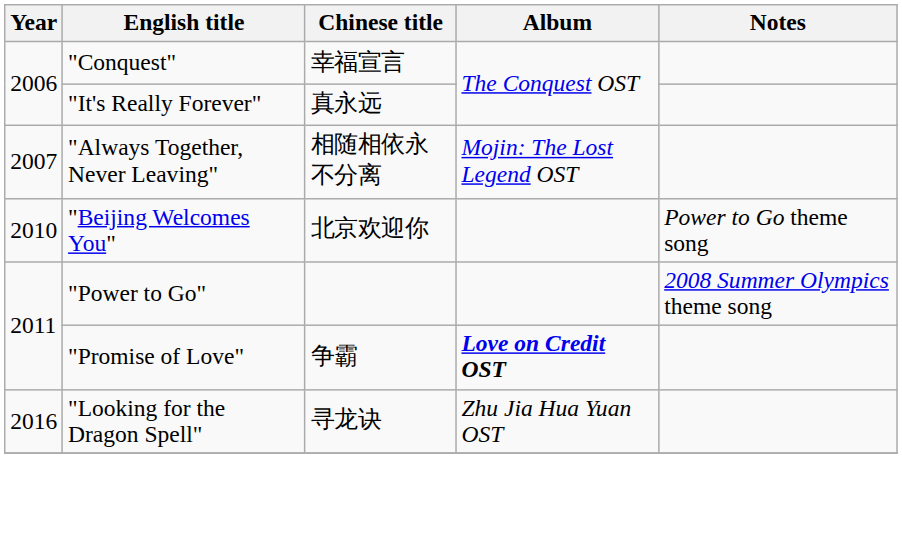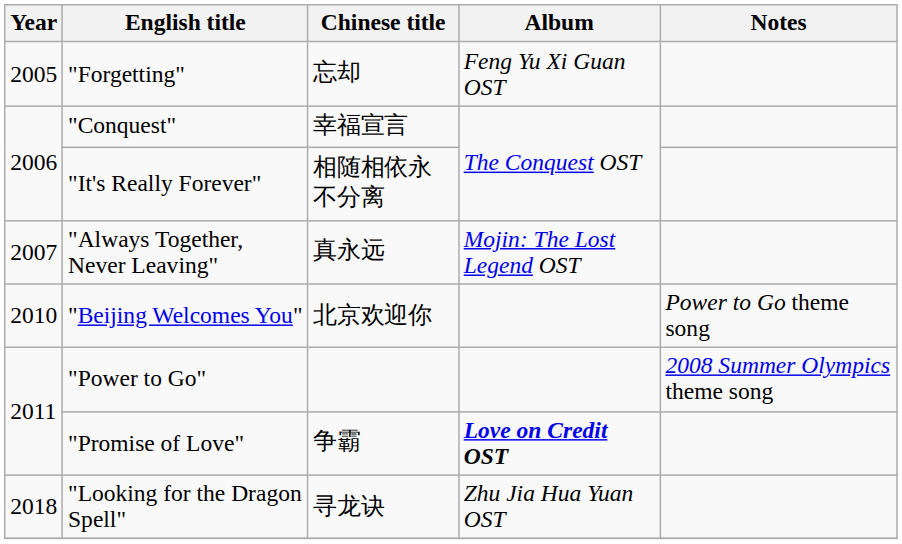+ row: 2005 | "Forgetting" | 忘却 | Feng Yu Xi Guan OST
"It's Really Forever" | Chinese title: 真永远 -> 相随相依永不分离
"Always Together, Never Leaving" | Chinese title: 相随相依永不分离 -> 真永远
"Looking for the Dragon Spell" | Year: 2016 -> 2018
